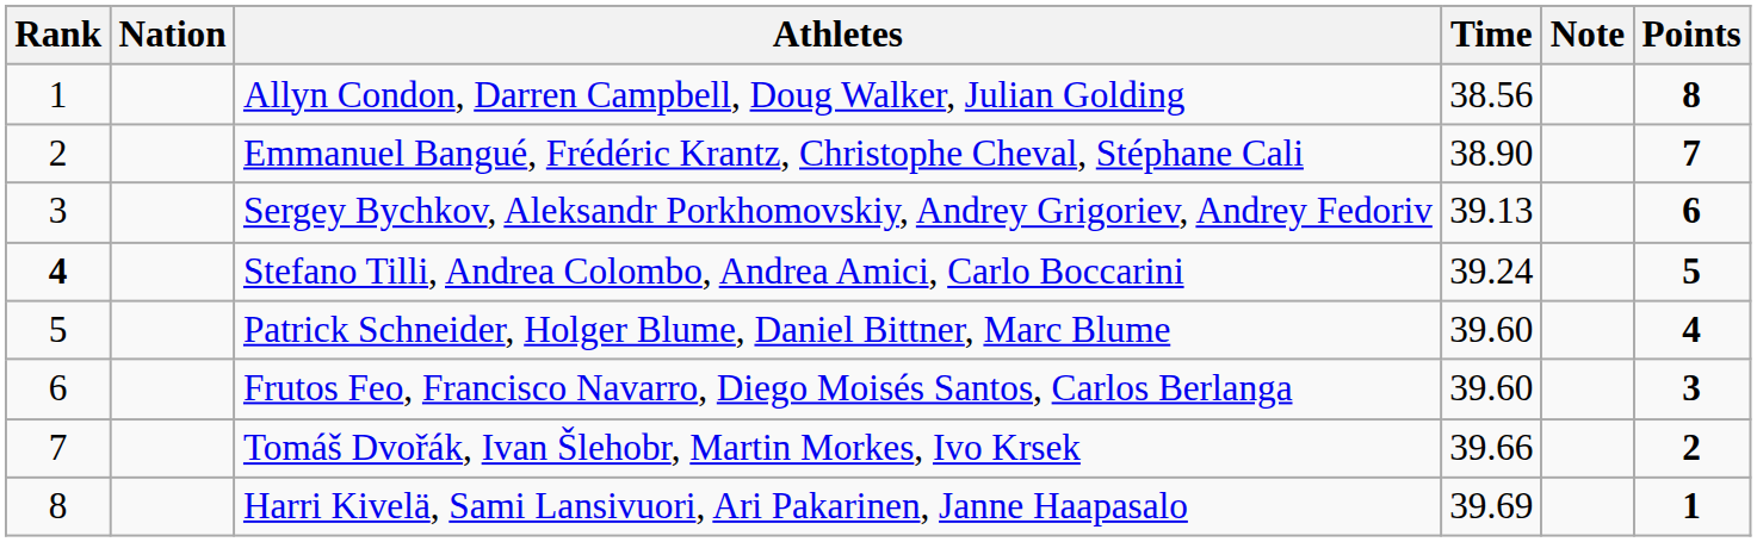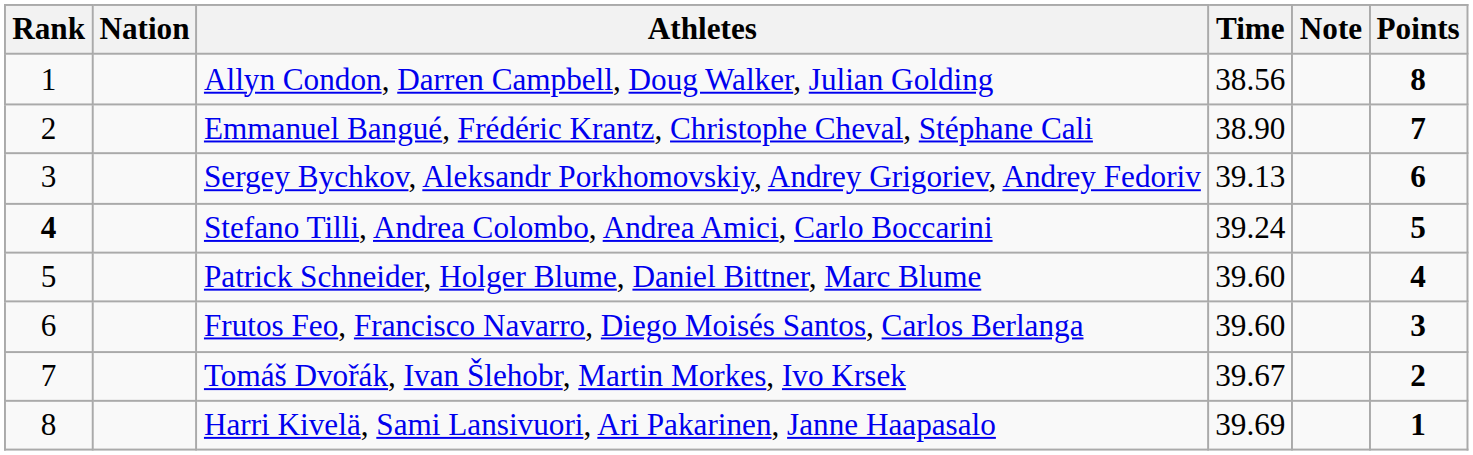Tomáš Dvořák, Ivan Šlehobr, Martin Morkes, Ivo Krsek | Time: 39.66 -> 39.67
